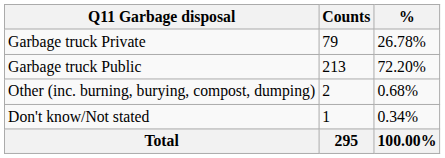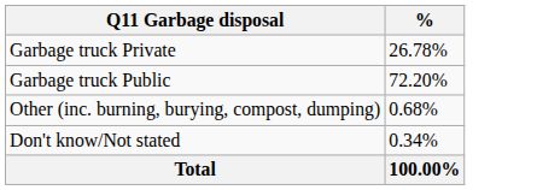- column: Counts | 79 | 213 | 2 | 1 | 295
